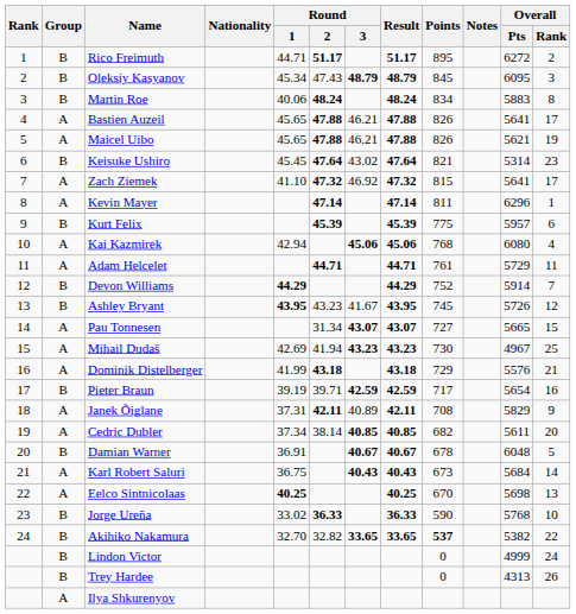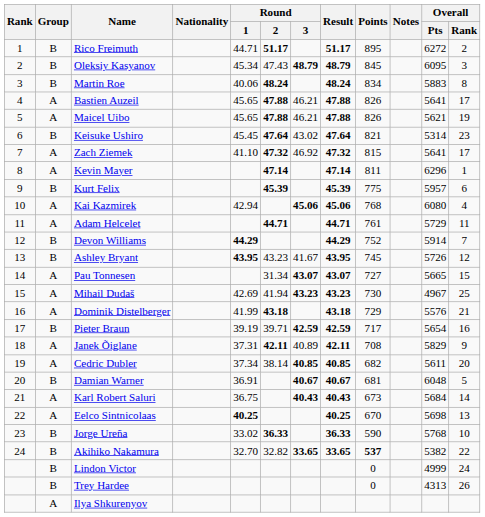Damian Warner | Points: 678 -> 681
